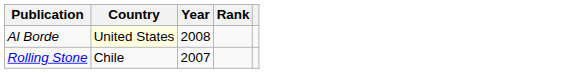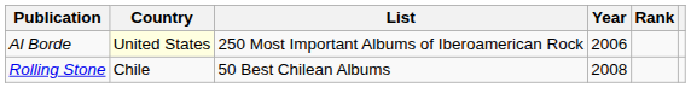+ column: List | 250 Most Important Albums of Iberoamerican Rock | 50 Best Chilean Albums
Al Borde | Year: 2008 -> 2006
Rolling Stone | Year: 2007 -> 2008
